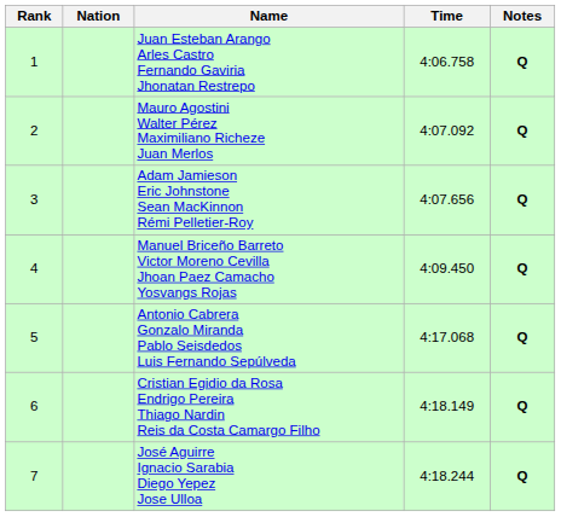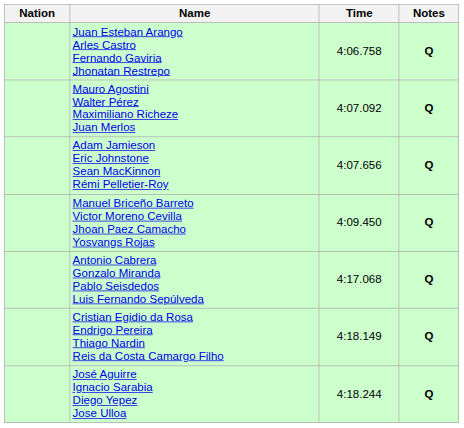- column: Rank | 1 | 2 | 3 | 4 | 5 | 6 | 7
